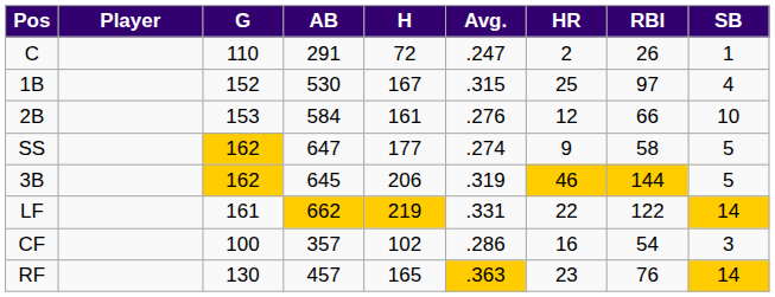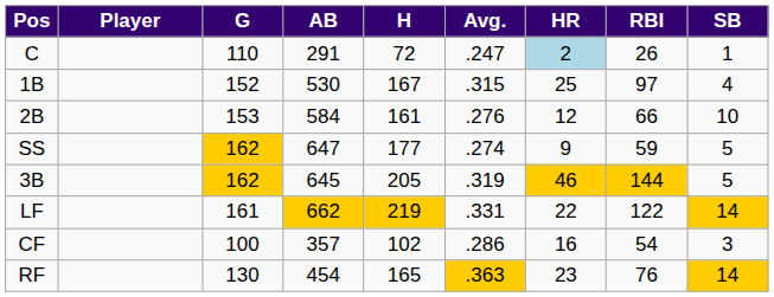C | HR: no background -> lightblue background
SS | RBI: 58 -> 59
3B | H: 206 -> 205
RF | AB: 457 -> 454
